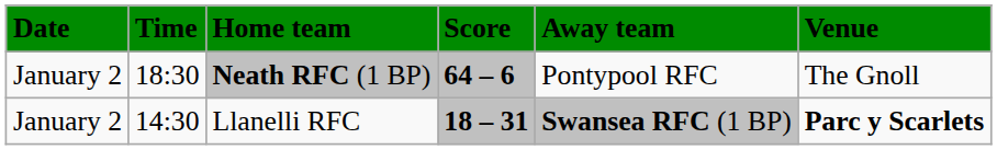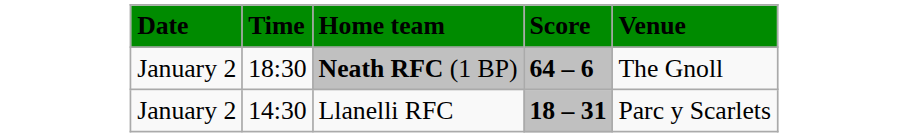- column: Away team | Pontypool RFC | Swansea RFC (1 BP)
Llanelli RFC | Venue: bold -> normal
